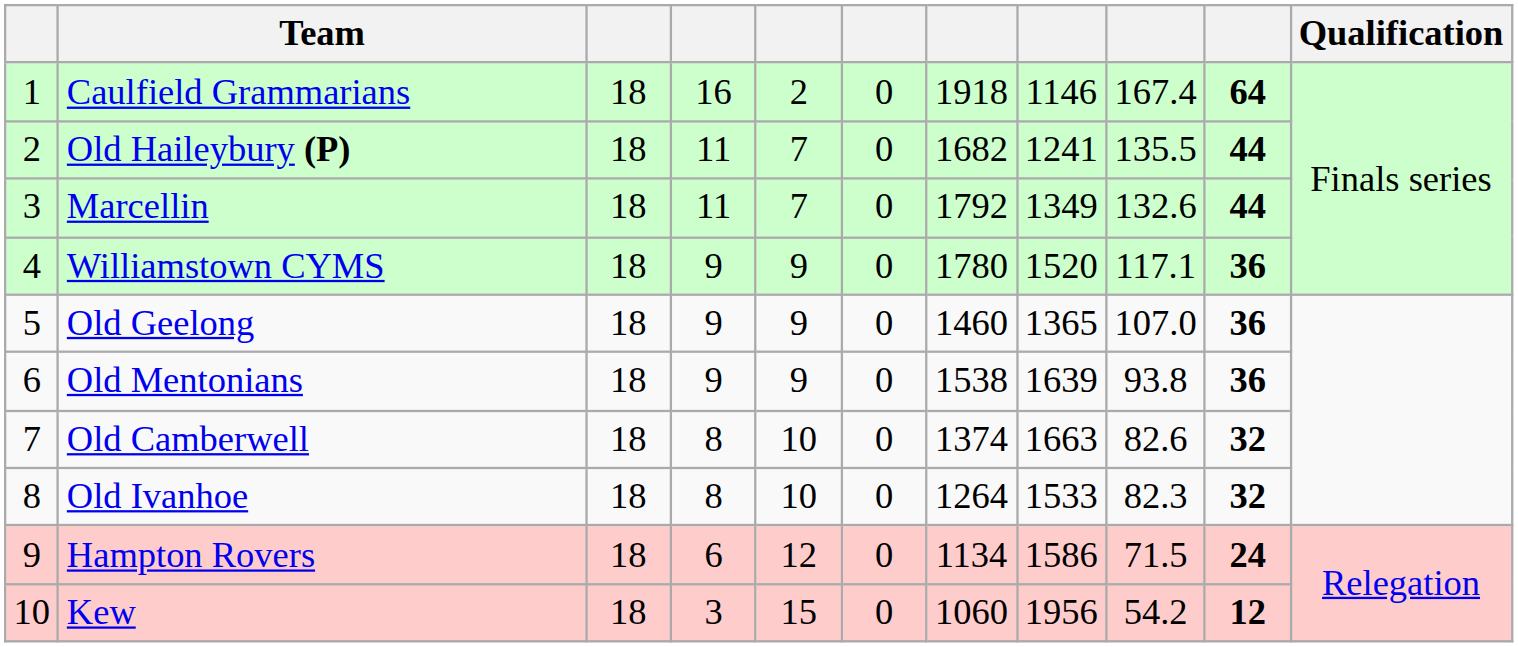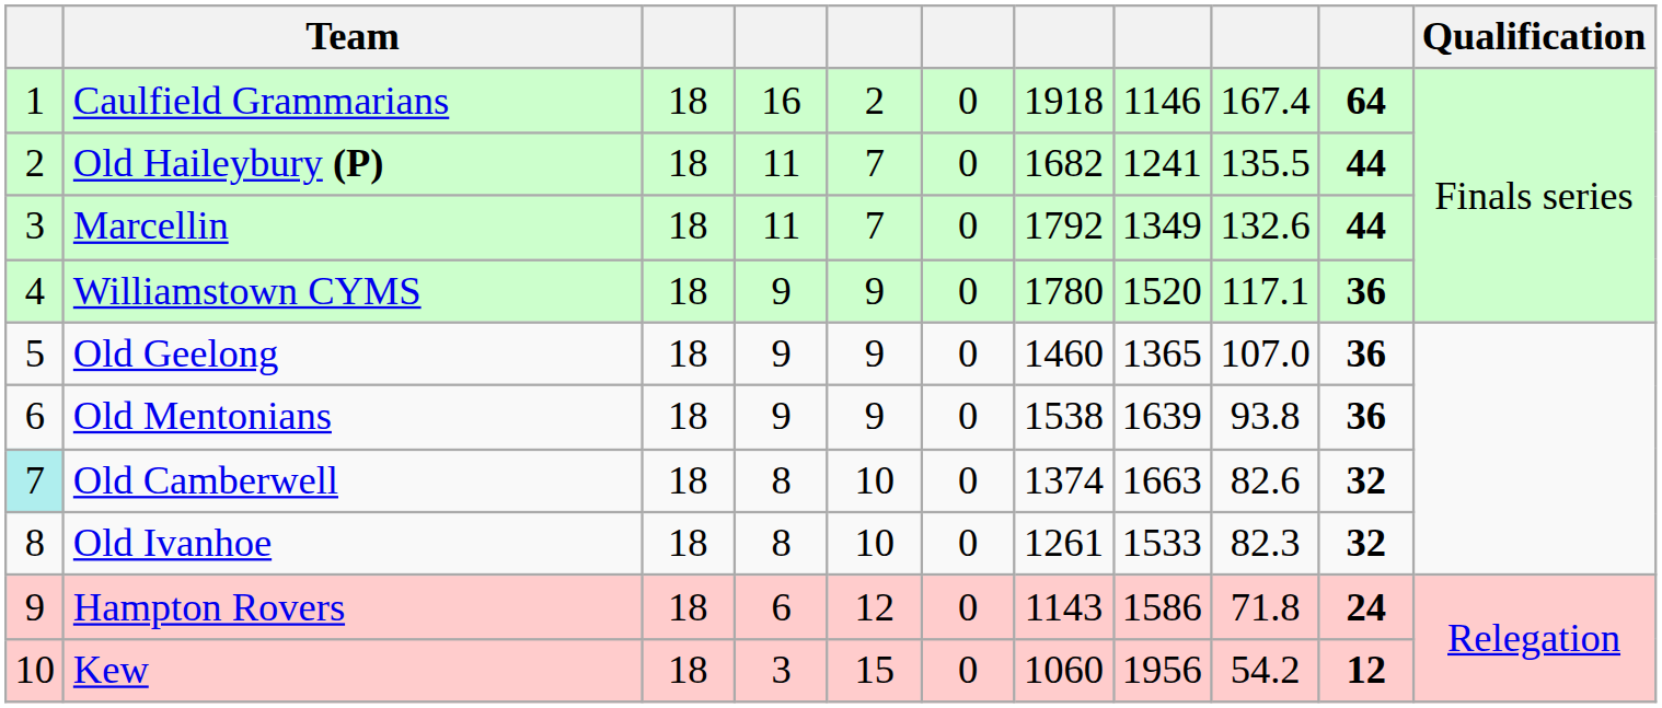Old Camberwell | column 1: no background -> paleturquoise background
Old Ivanhoe | column 7: 1264 -> 1261
Hampton Rovers | column 7: 1134 -> 1143
Hampton Rovers | column 9: 71.5 -> 71.8
